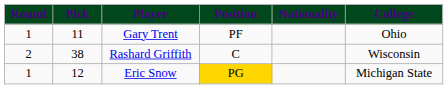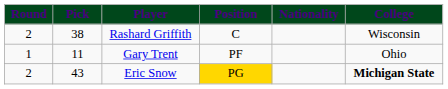rows swapped: Gary Trent <-> Rashard Griffith
Eric Snow | Round: 1 -> 2
Eric Snow | Pick: 12 -> 43
Eric Snow | College: normal -> bold
